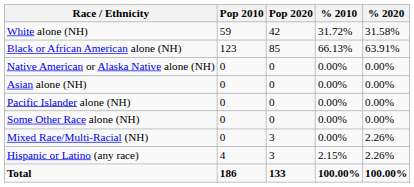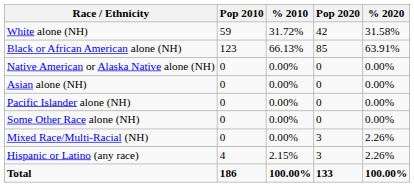columns swapped: Pop 2020 <-> % 2010
